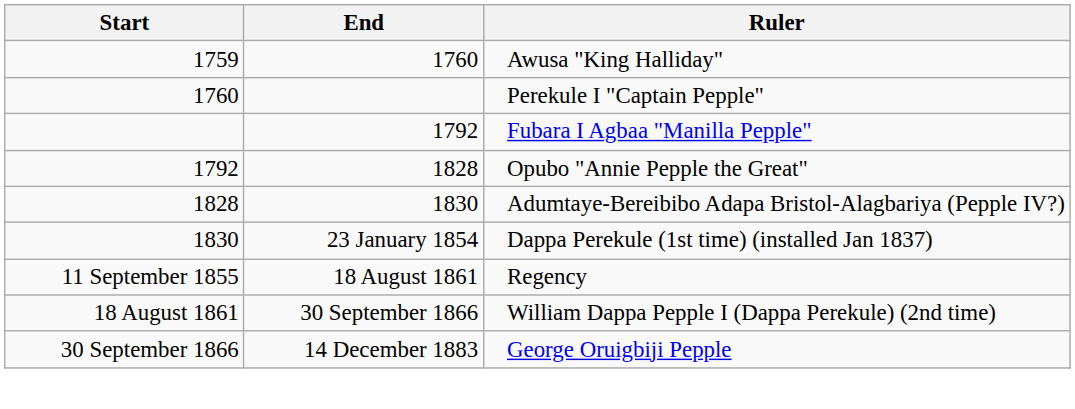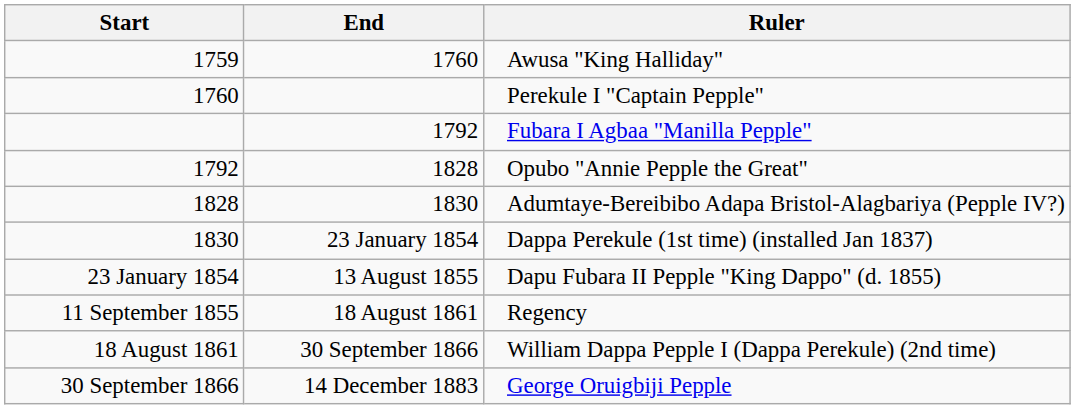+ row: 23 January 1854 | 13 August 1855 | Dapu Fubara II Pepple "King Dappo" (d. 1855)
